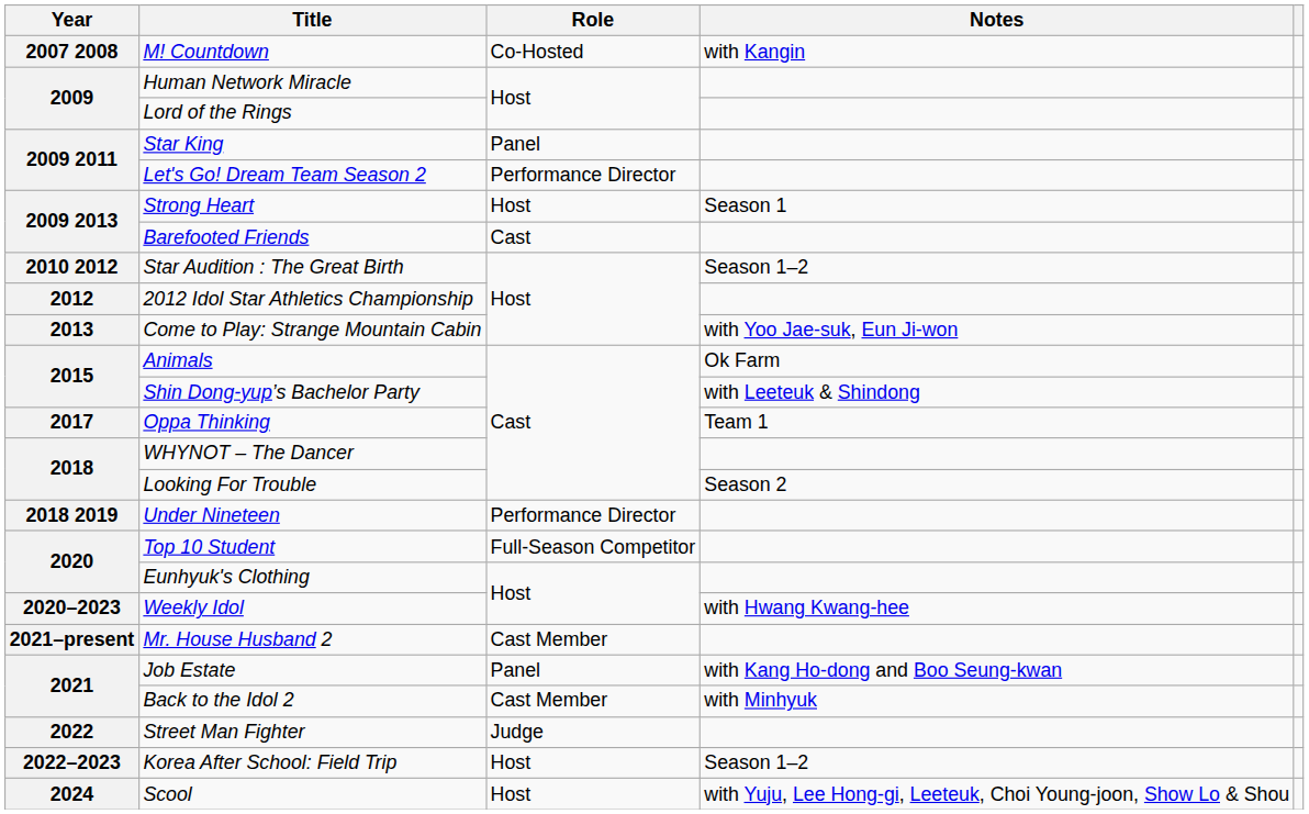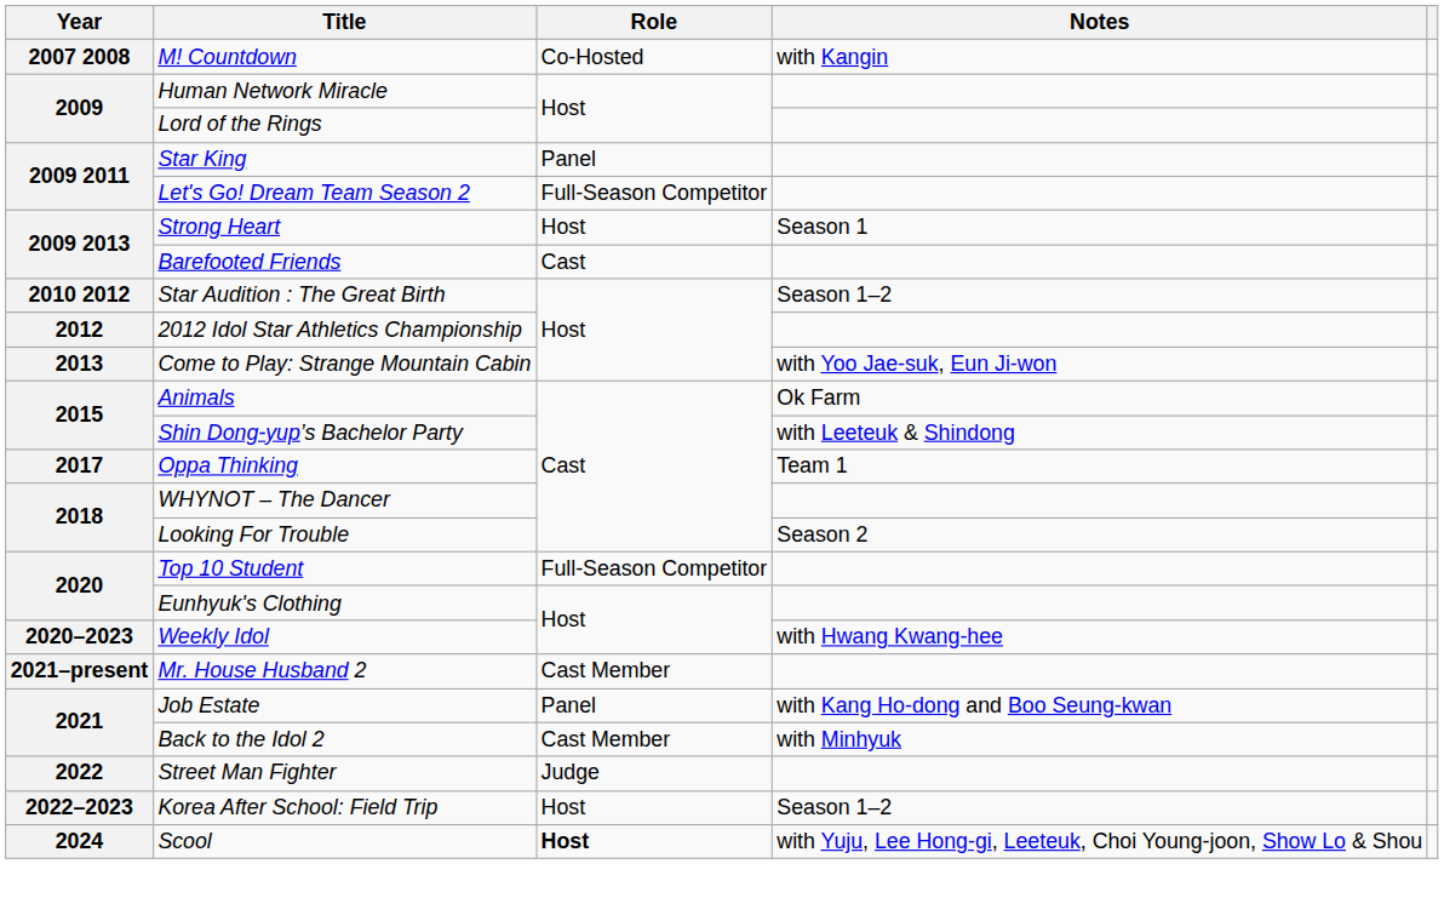Let's Go! Dream Team Season 2 | Role: Performance Director -> Full-Season Competitor
- row: 2018 2019 | Under Nineteen | Performance Director
Scool | Role: normal -> bold
